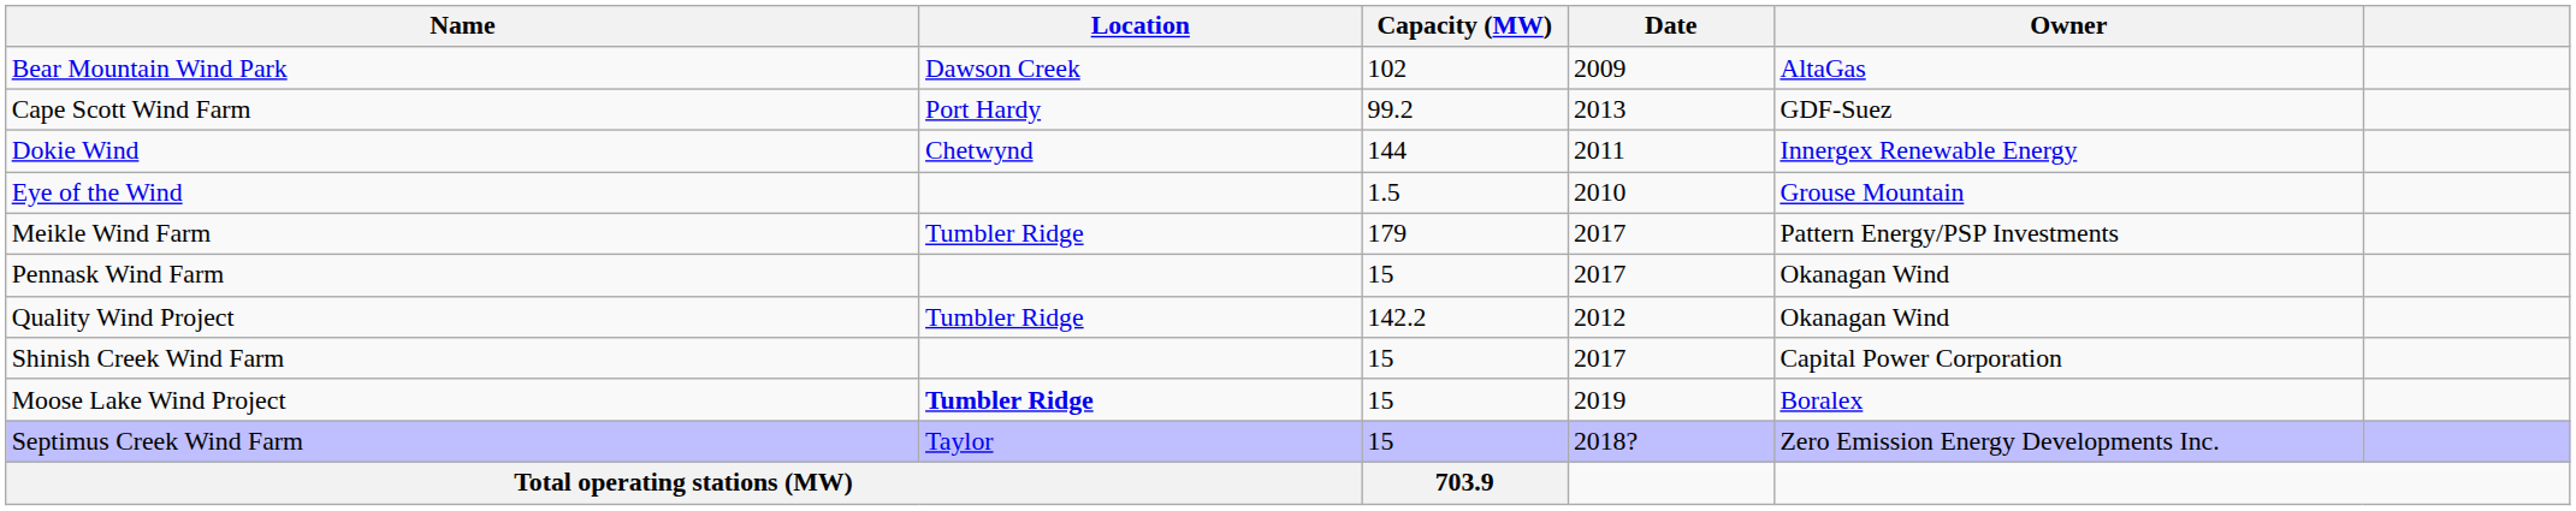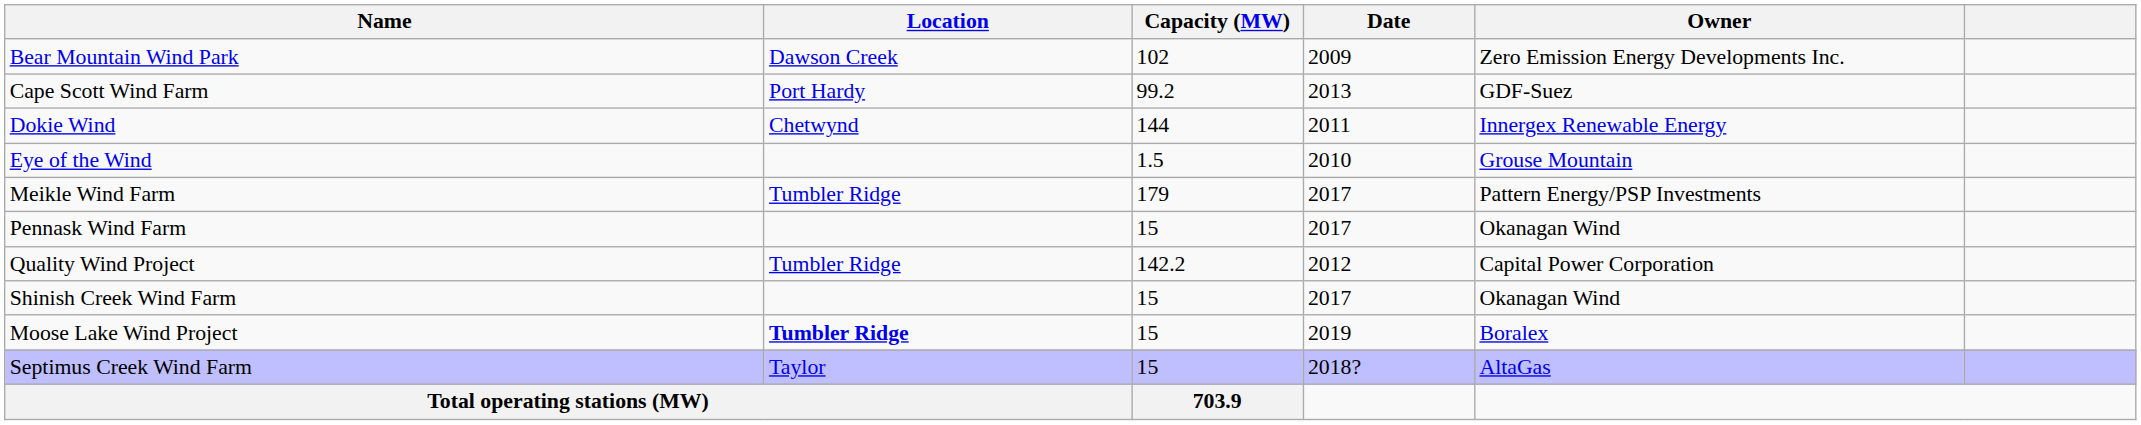Bear Mountain Wind Park | Owner: AltaGas -> Zero Emission Energy Developments Inc.
Quality Wind Project | Owner: Okanagan Wind -> Capital Power Corporation
Shinish Creek Wind Farm | Owner: Capital Power Corporation -> Okanagan Wind
Septimus Creek Wind Farm | Owner: Zero Emission Energy Developments Inc. -> AltaGas
